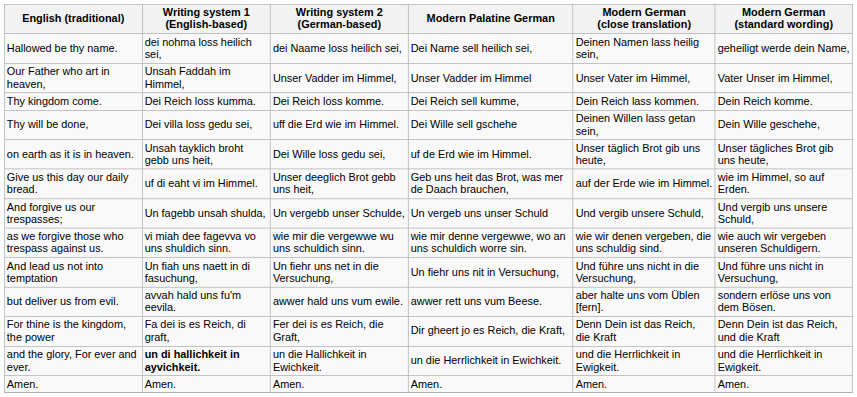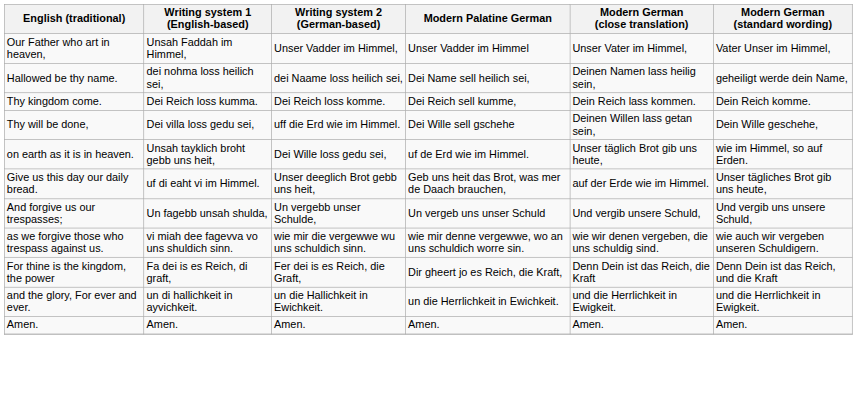rows swapped: Our Father who art in heaven, <-> Hallowed be thy name.
on earth as it is in heaven. | Modern German (standard wording): Unser tägliches Brot gib uns heute, -> wie im Himmel, so auf Erden.
Give us this day our daily bread. | Modern German (standard wording): wie im Himmel, so auf Erden. -> Unser tägliches Brot gib uns heute,
- row: And lead us not into temptation | Un fiah uns naett in di fasuchung, | Un fiehr uns net in die Versuchung, | Un fiehr uns nit in Versuchung, | Und führe uns nicht in die Versuchung, | Und führe uns nicht in Versuchung,
- row: but deliver us from evil. | avvah hald uns fu'm eevila. | awwer hald uns vum ewile. | awwer rett uns vum Beese. | aber halte uns vom Üblen [fern]. | sondern erlöse uns von dem Bösen.
and the glory, For ever and ever. | Writing system 1 (English-based): bold -> normal
